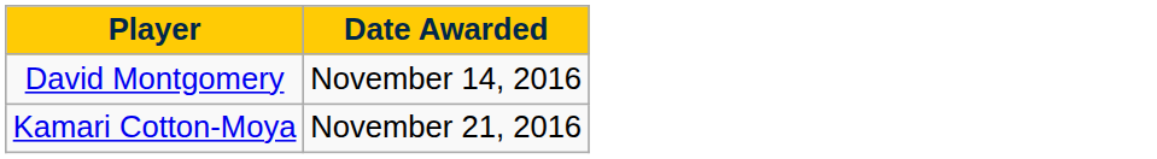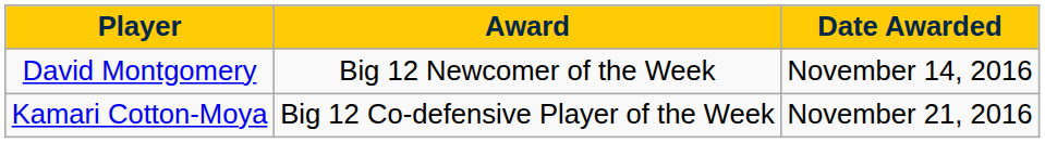+ column: Award | Big 12 Newcomer of the Week | Big 12 Co-defensive Player of the Week
